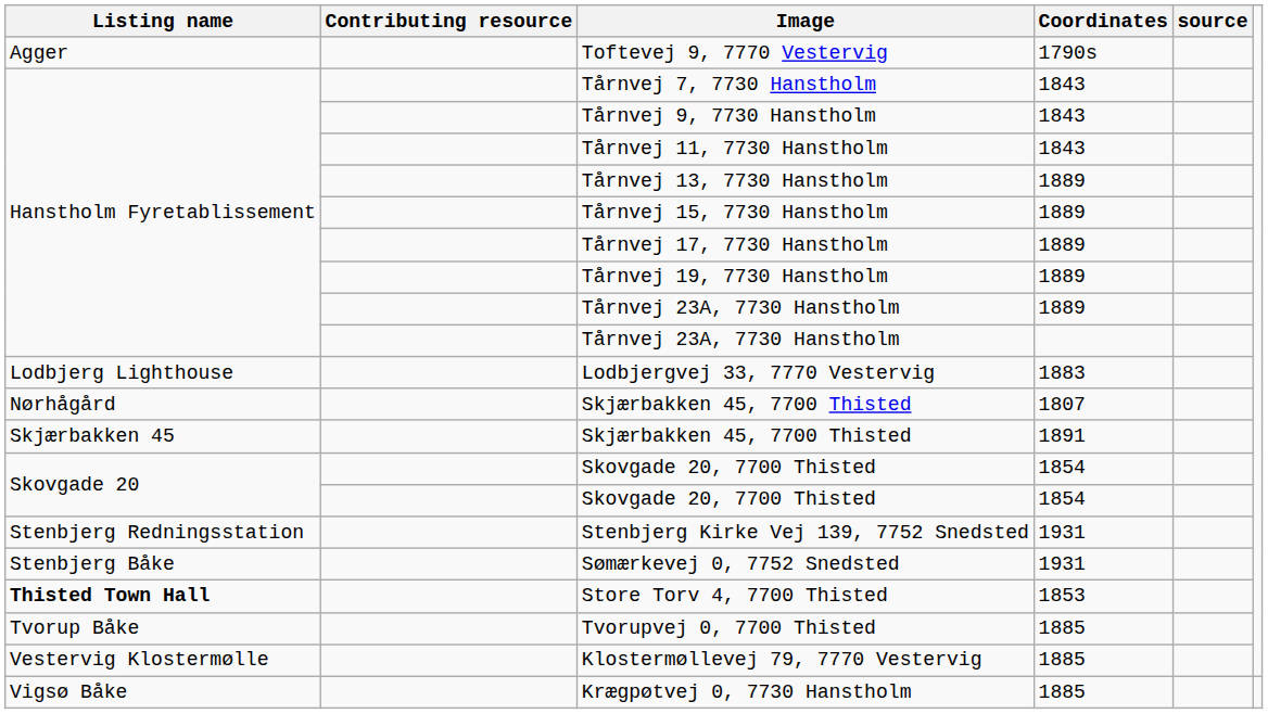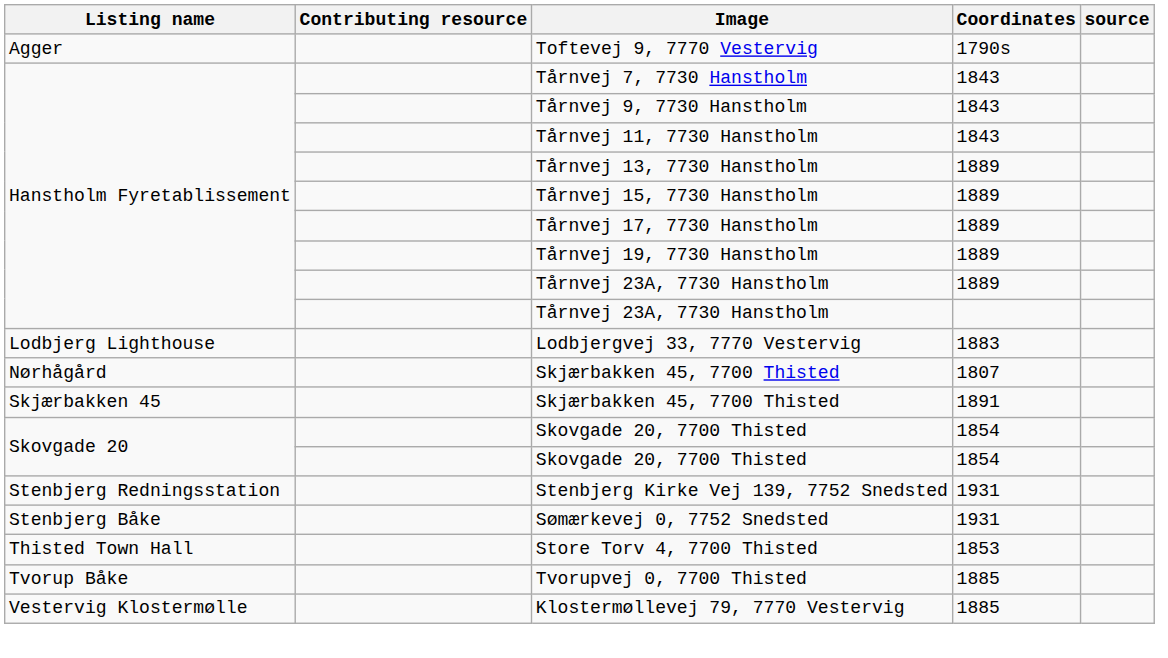Store Torv 4, 7700 Thisted | Listing name: bold -> normal
- row: Vigsø Båke | Krægpøtvej 0, 7730 Hanstholm | 1885
